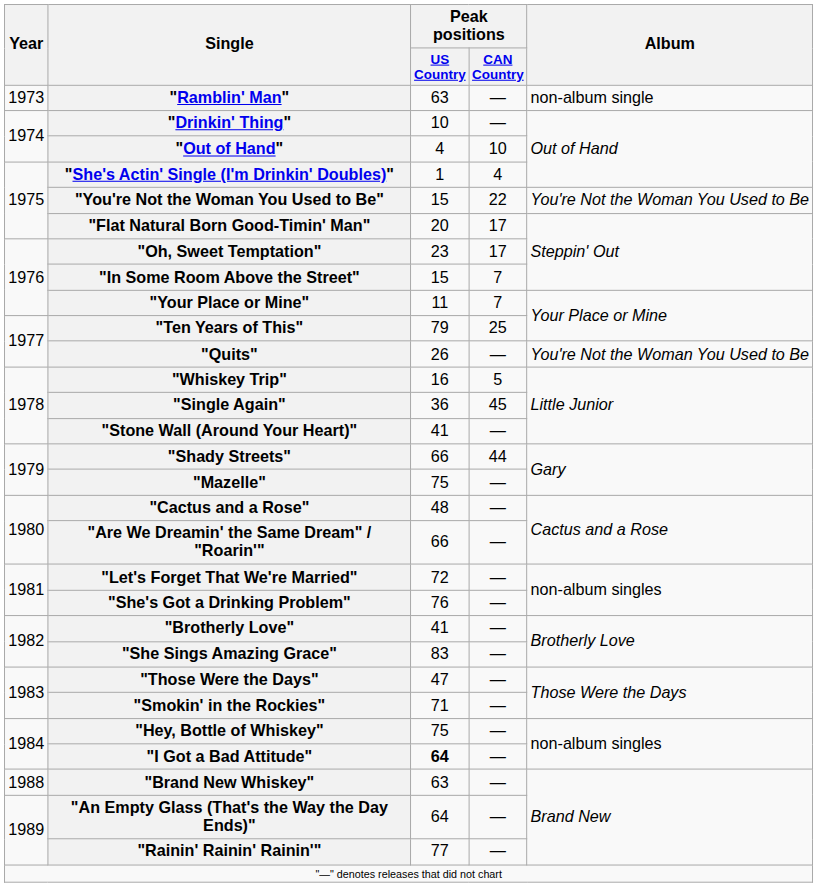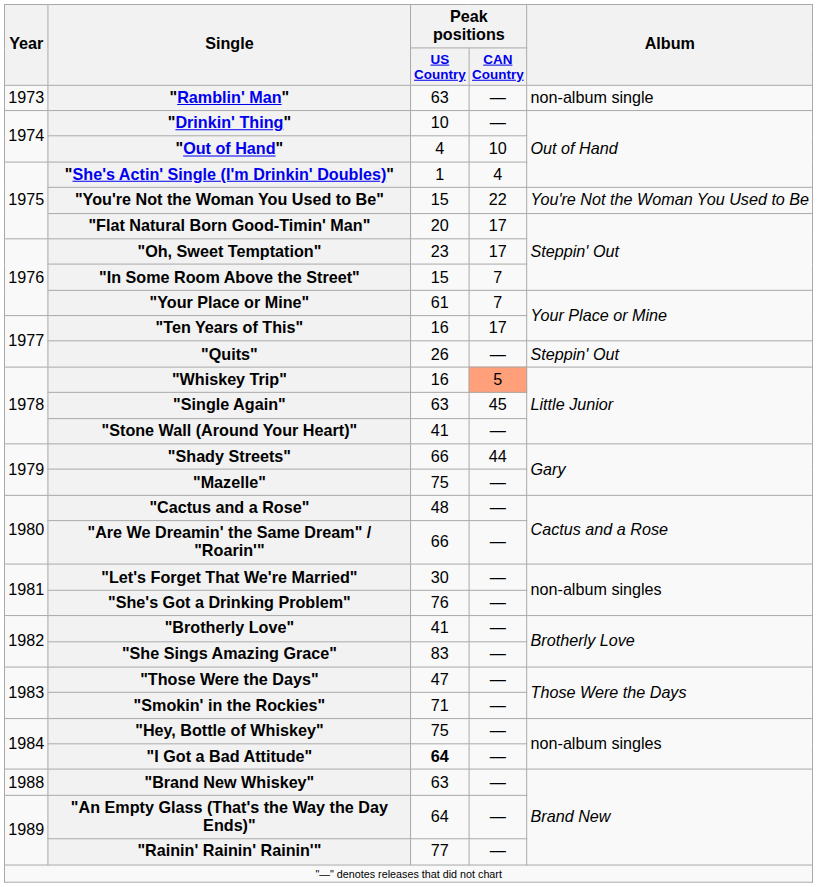"Your Place or Mine" | Peak positions / US Country: 11 -> 61
"Ten Years of This" | Peak positions / US Country: 79 -> 16
"Ten Years of This" | Peak positions / CAN Country: 25 -> 17
"Quits" | Album: You're Not the Woman You Used to Be -> Steppin' Out
"Whiskey Trip" | Peak positions / CAN Country: no background -> lightsalmon background
"Single Again" | Peak positions / US Country: 36 -> 63
"Let's Forget That We're Married" | Peak positions / US Country: 72 -> 30
